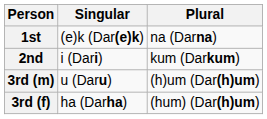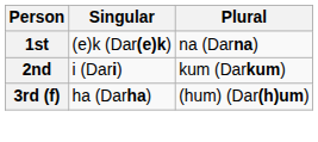- row: 3rd (m) | u (Daru) | (h)um (Dar(h)um)
